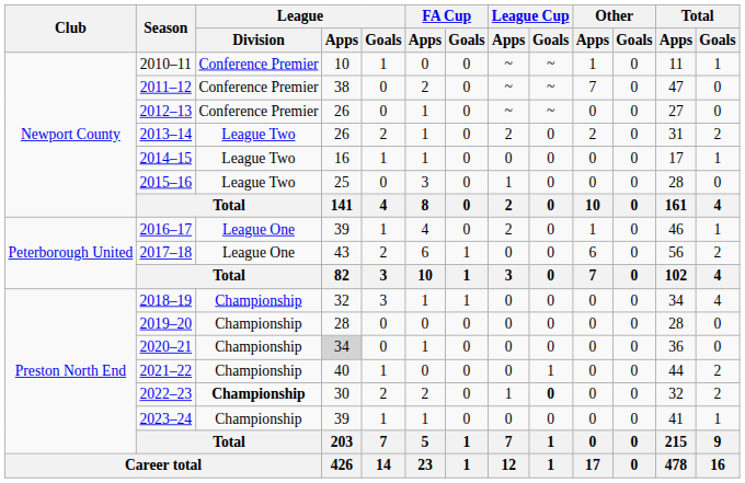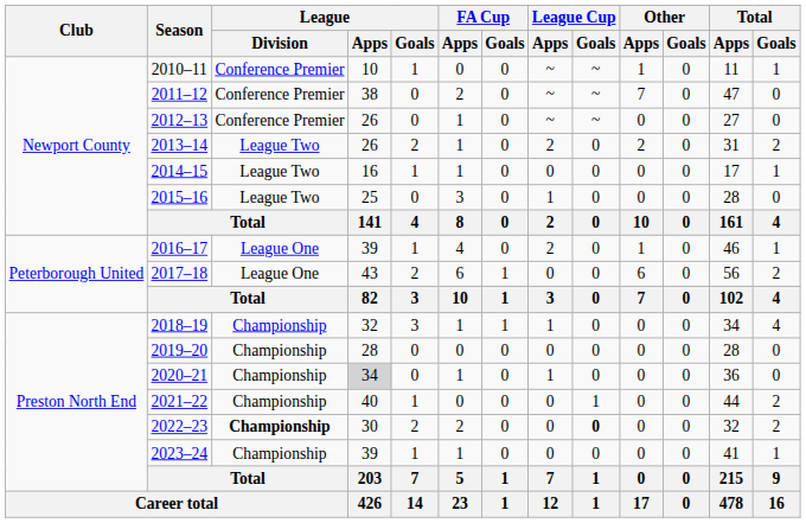2018–19 | League Cup / Apps: 0 -> 1
2020–21 | League Cup / Apps: 0 -> 1
2022–23 | League Cup / Apps: 1 -> 0
